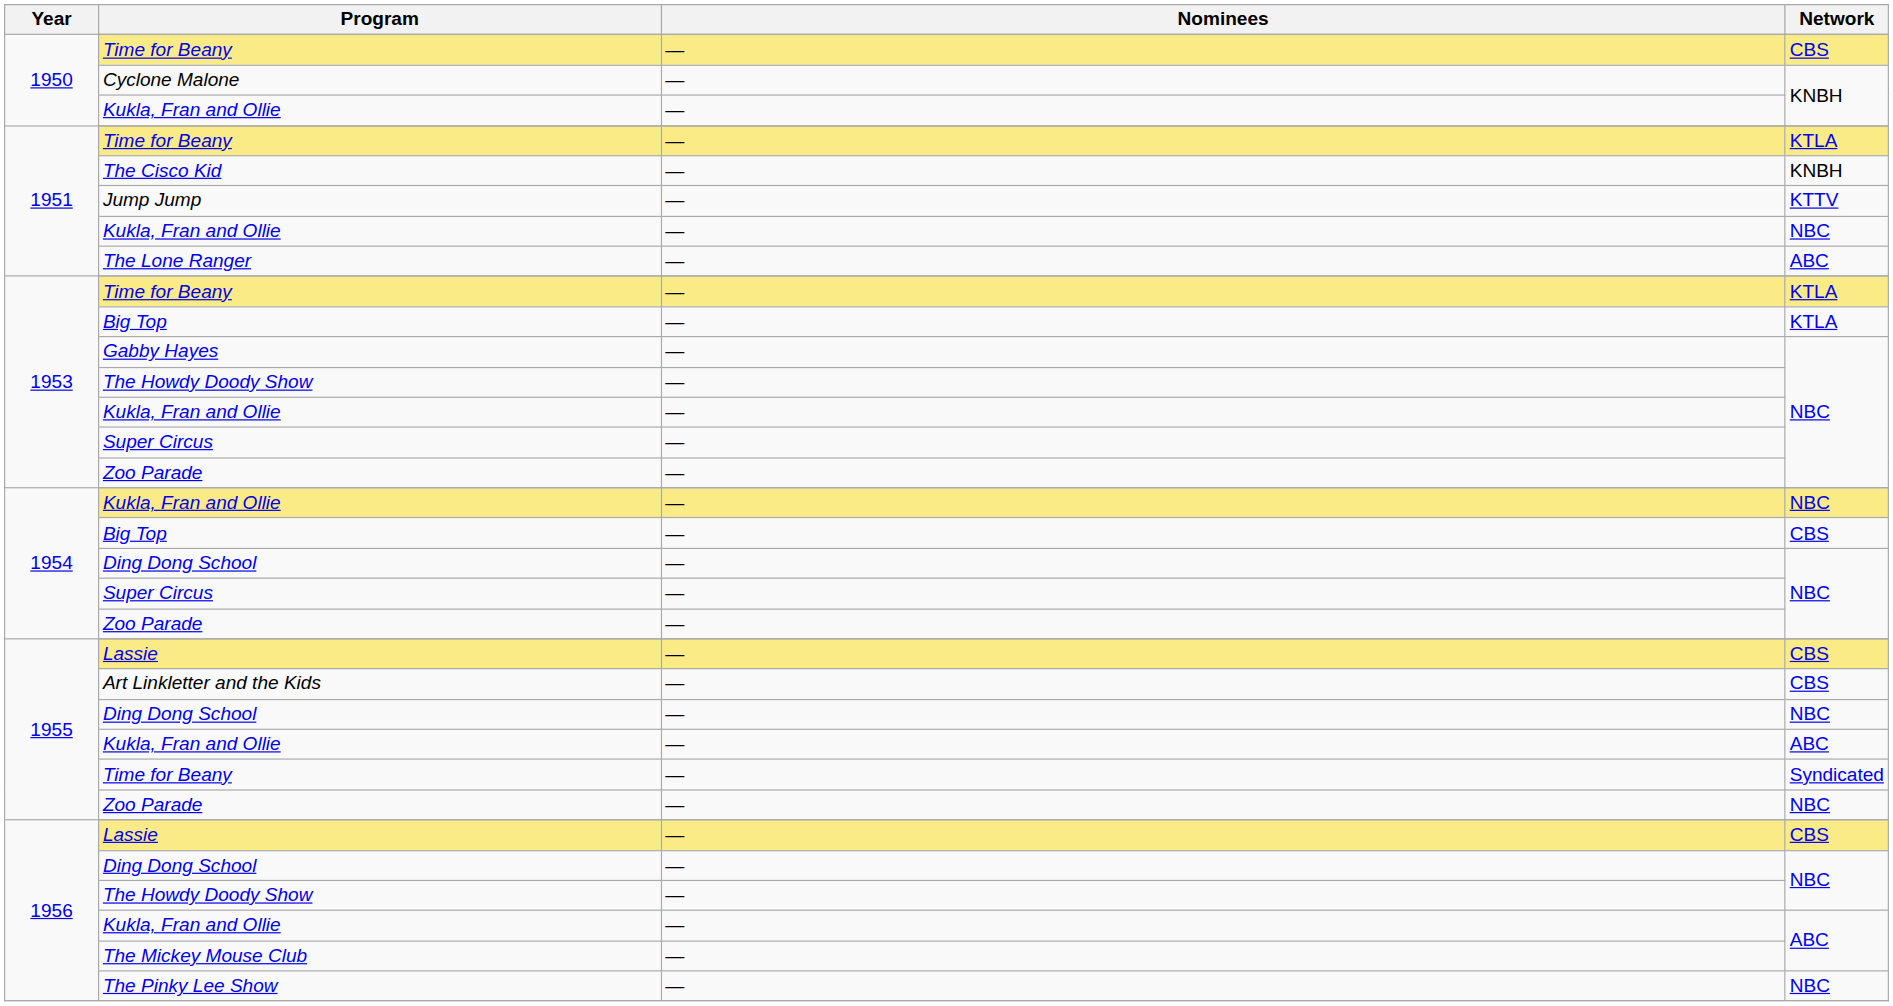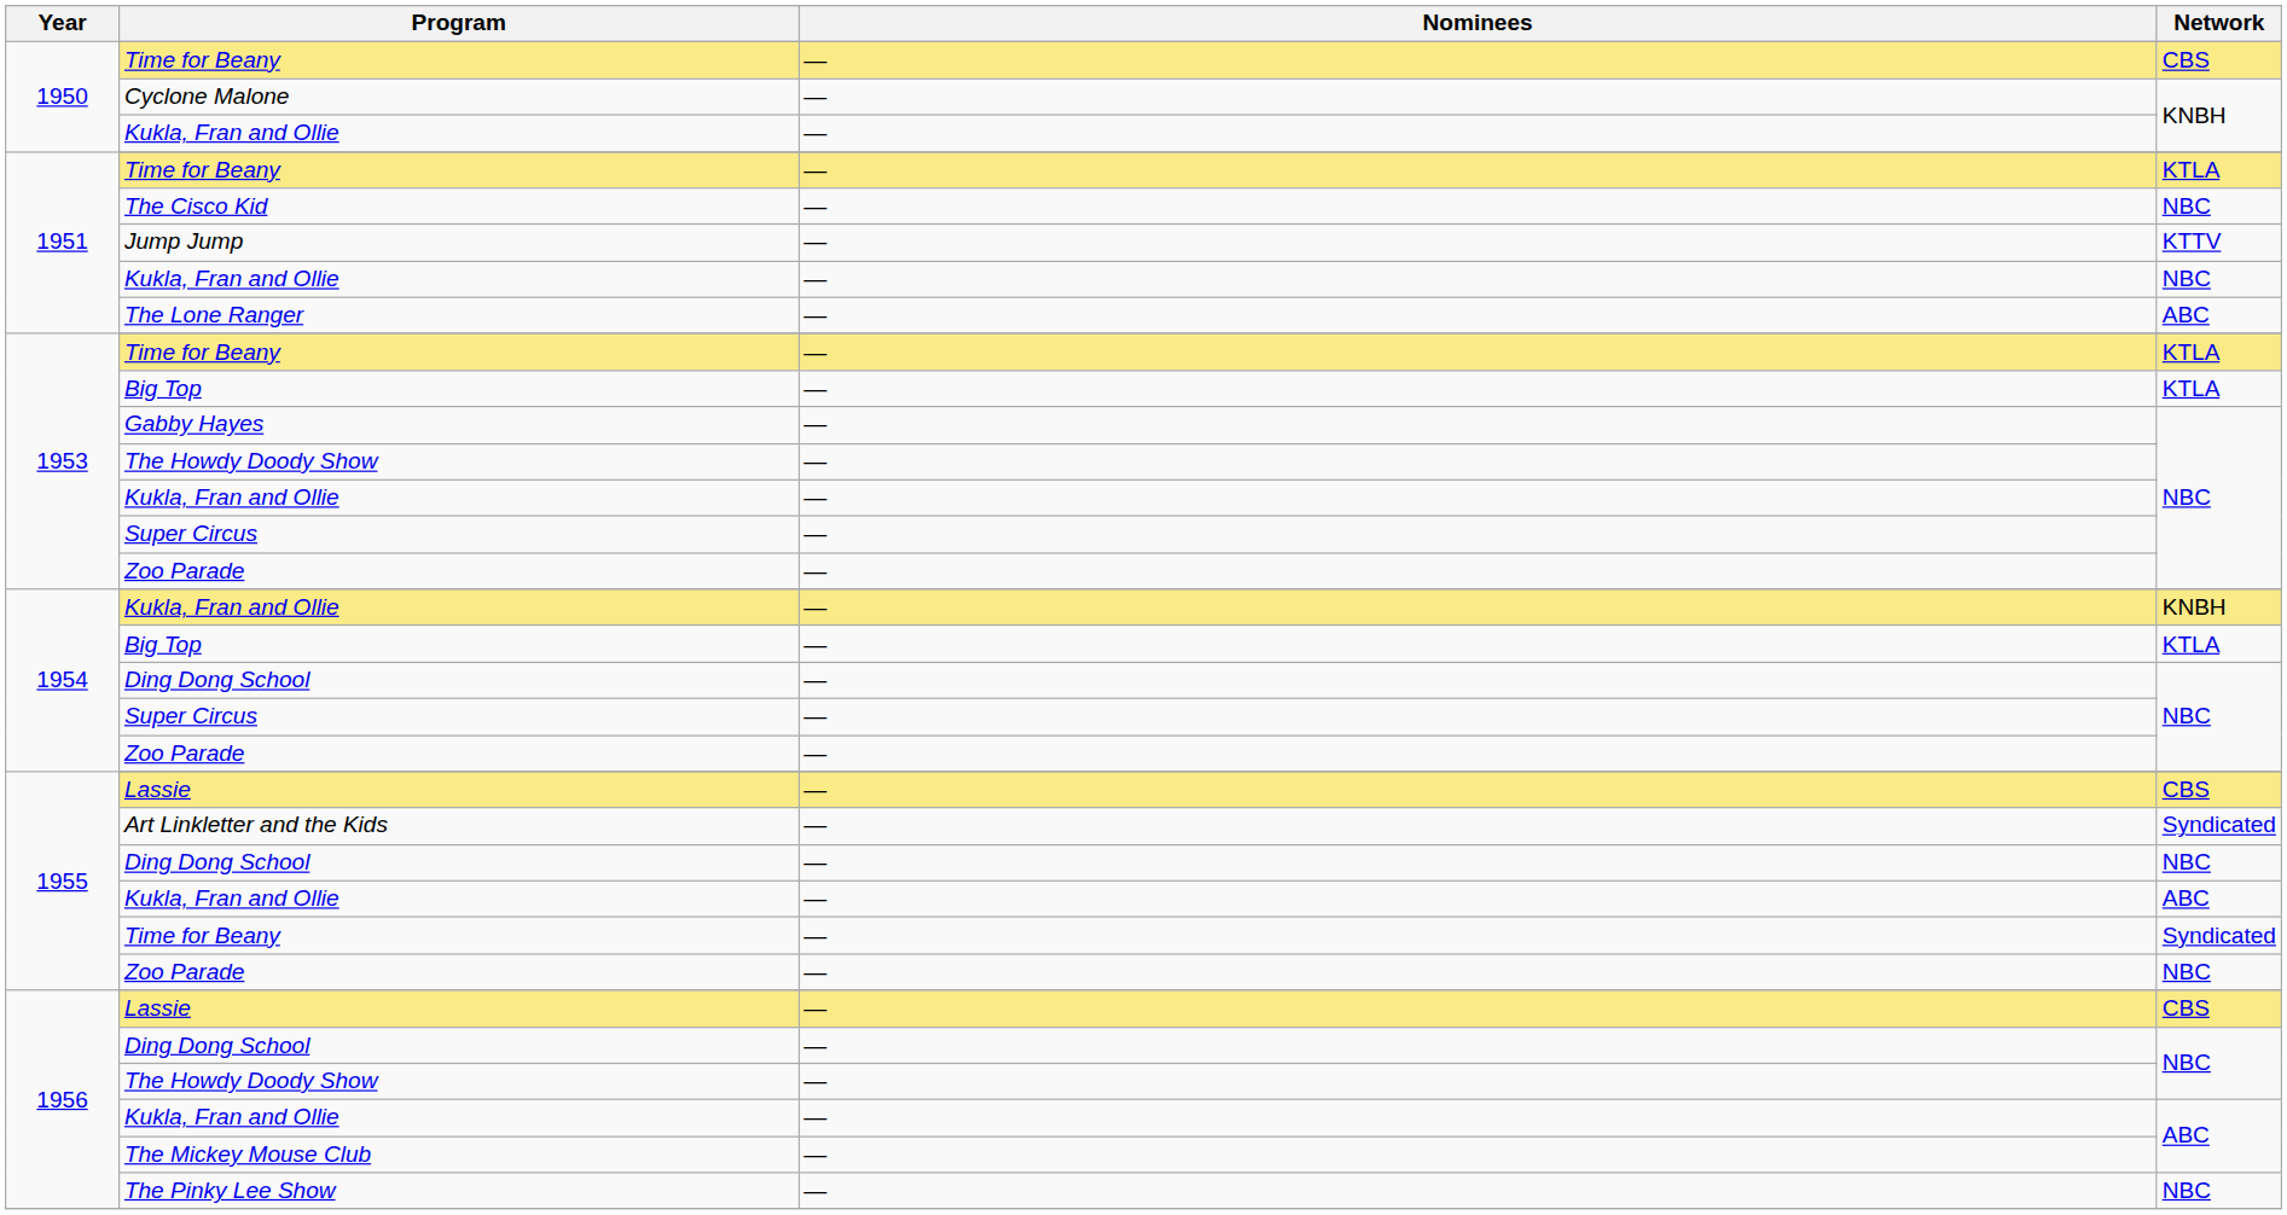The Cisco Kid | Network: KNBH -> NBC
1954 / Kukla, Fran and Ollie | Network: NBC -> KNBH
1954 / Big Top | Network: CBS -> KTLA
Art Linkletter and the Kids | Network: CBS -> Syndicated
